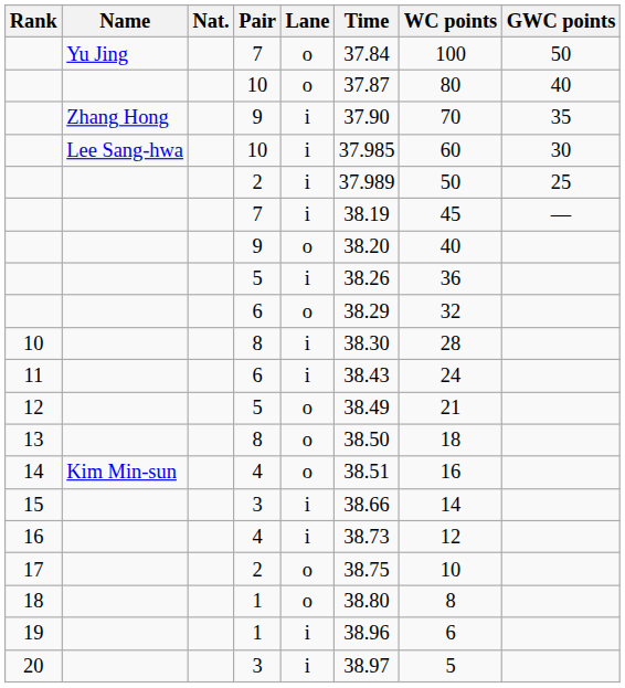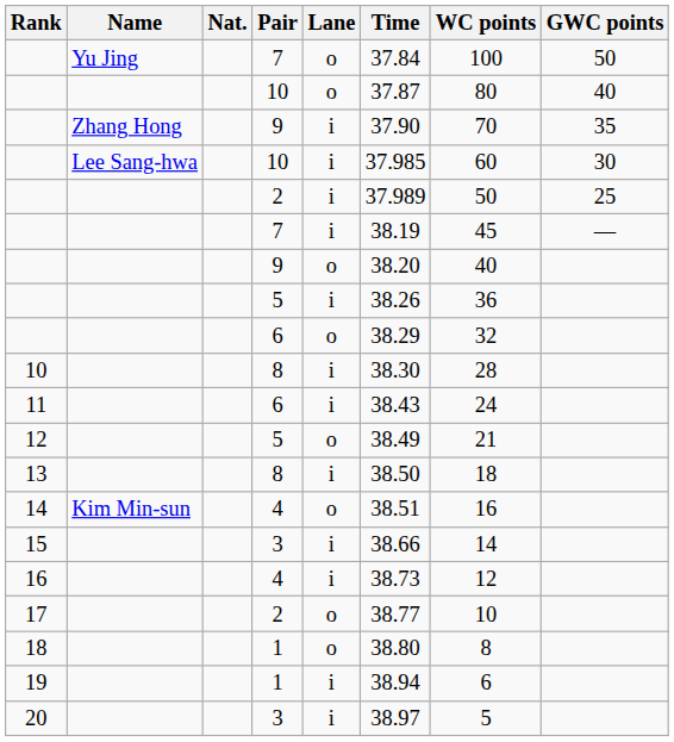13 | Lane: o -> i
17 | Time: 38.75 -> 38.77
19 | Time: 38.96 -> 38.94
